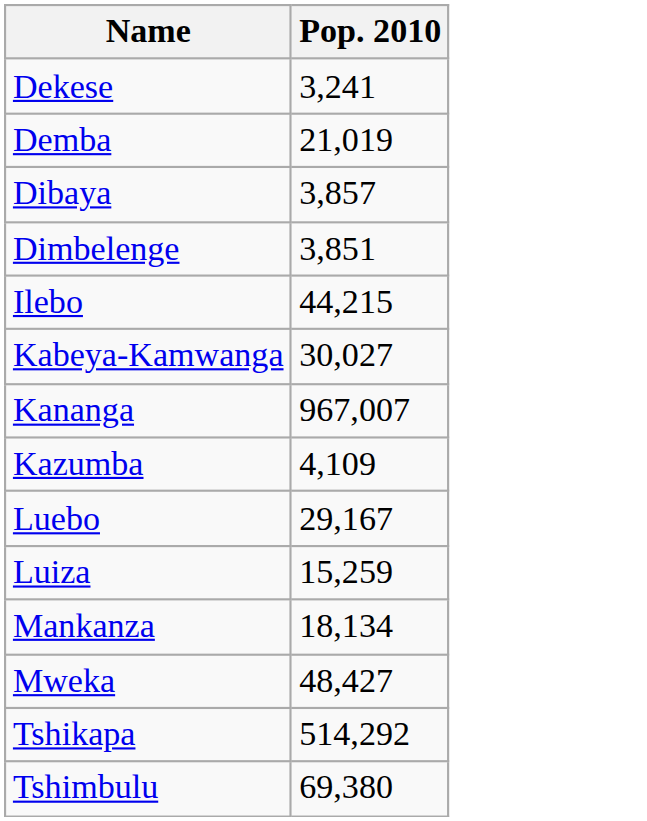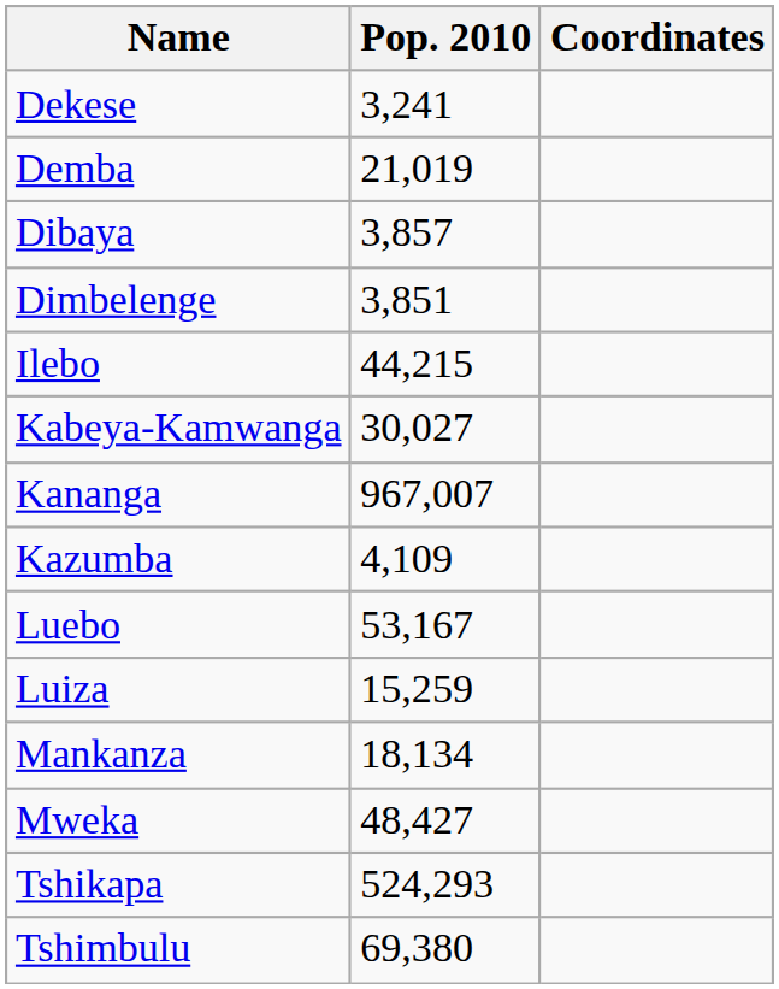+ column: Coordinates
Luebo | Pop. 2010: 29,167 -> 53,167
Tshikapa | Pop. 2010: 514,292 -> 524,293
